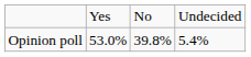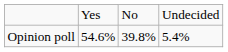Opinion poll | column 2: 53.0% -> 54.6%
